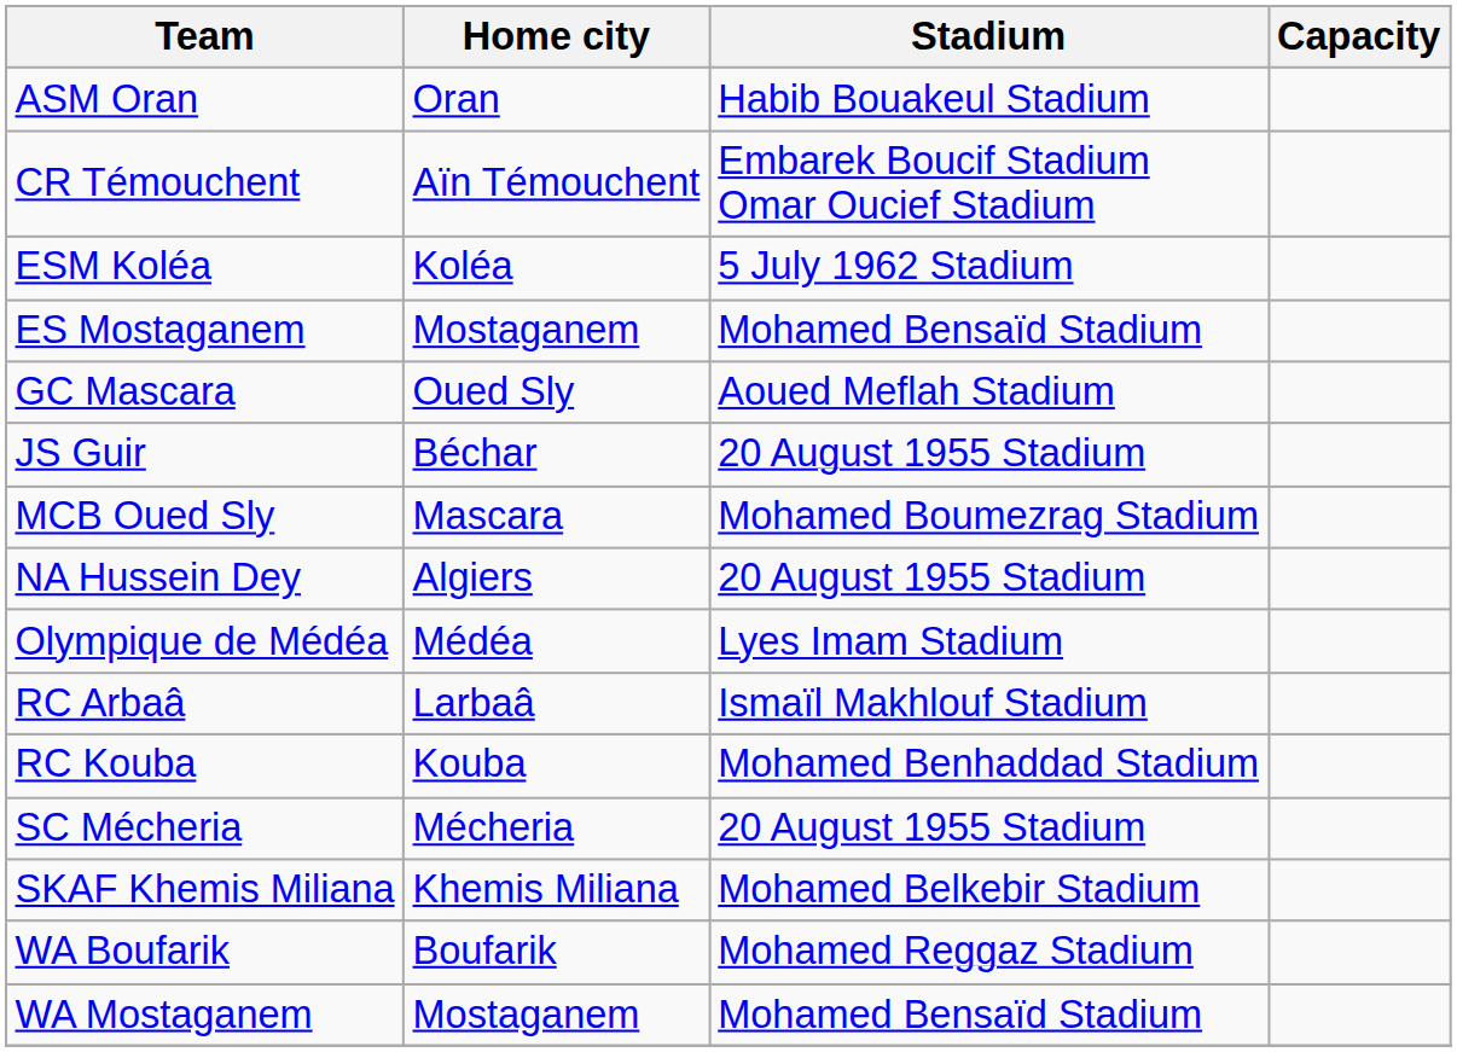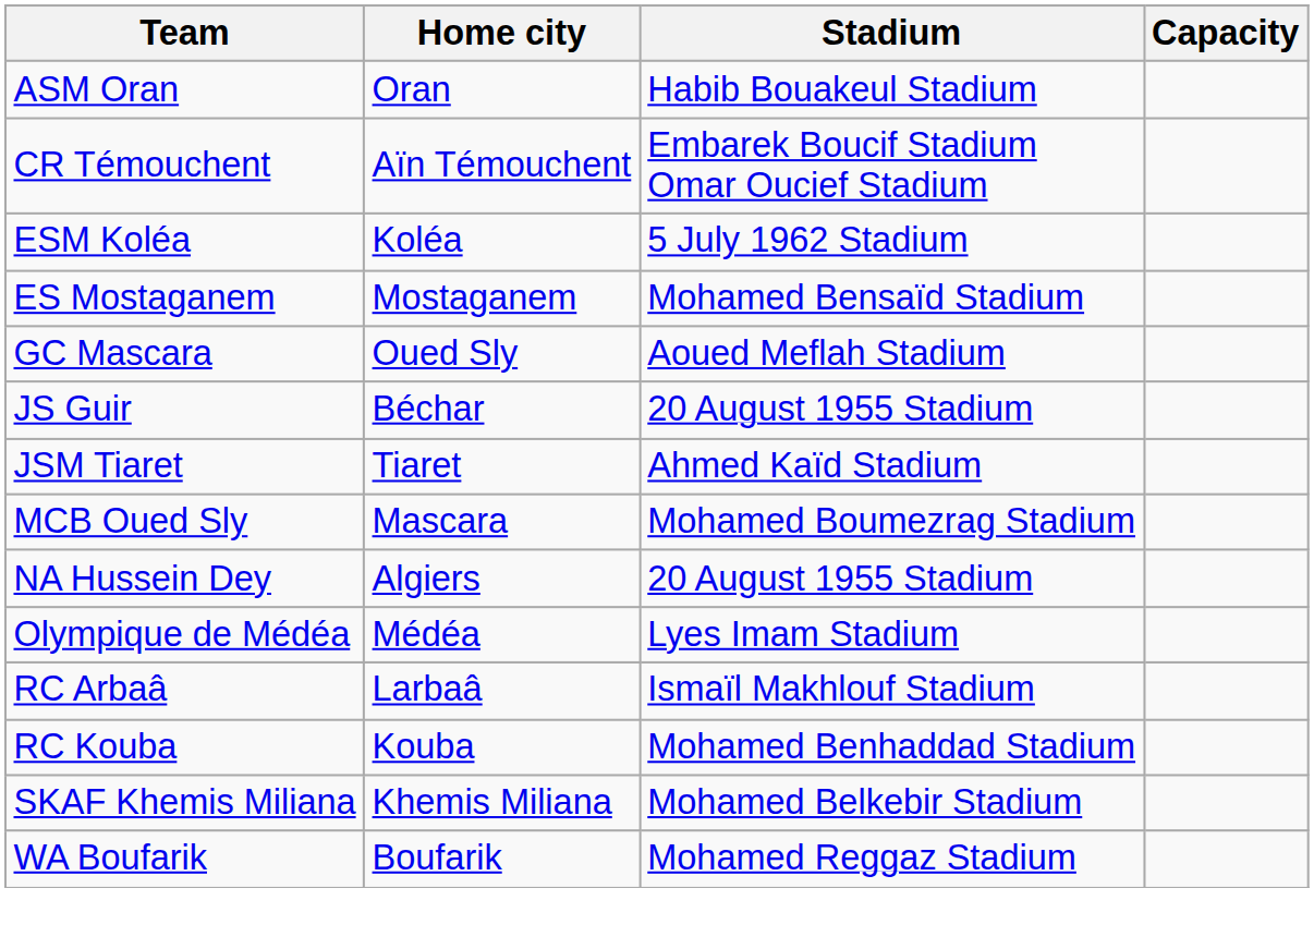+ row: JSM Tiaret | Tiaret | Ahmed Kaïd Stadium
- row: SC Mécheria | Mécheria | 20 August 1955 Stadium
- row: WA Mostaganem | Mostaganem | Mohamed Bensaïd Stadium
